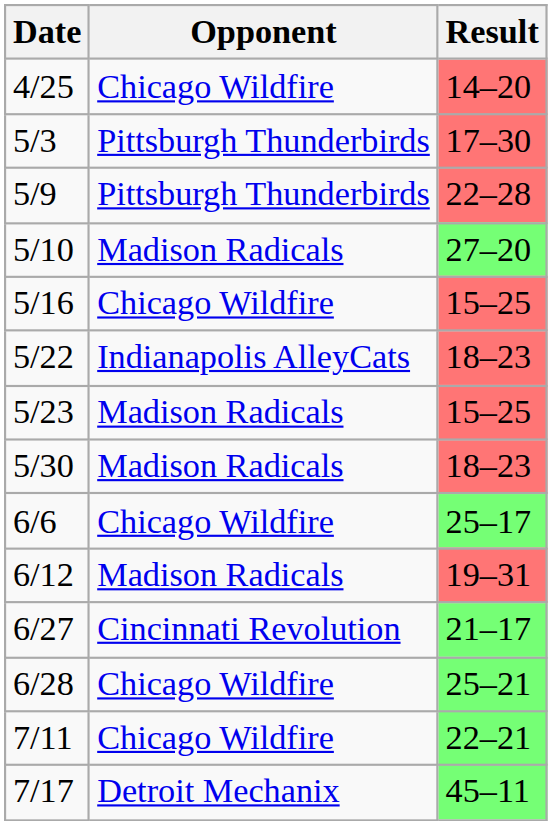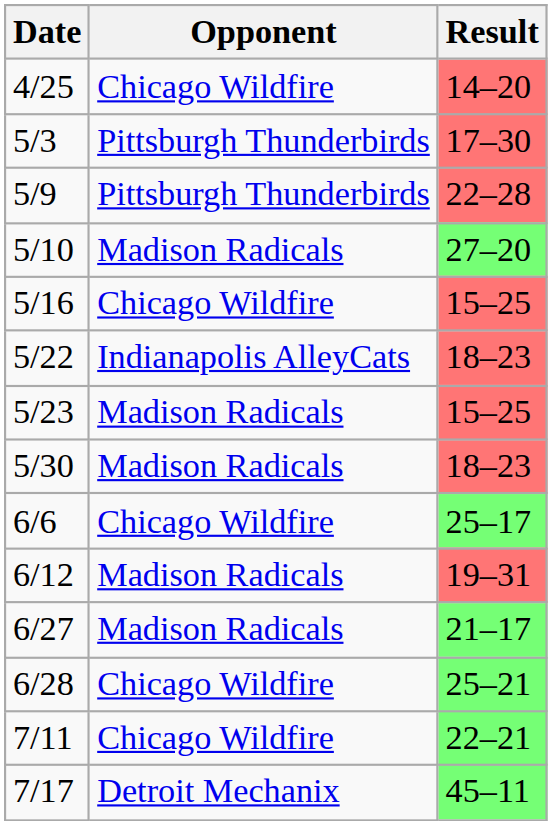6/27 | Opponent: Cincinnati Revolution -> Madison Radicals
